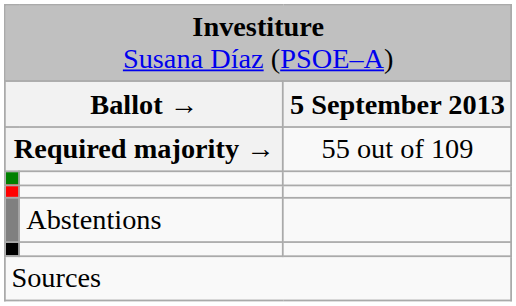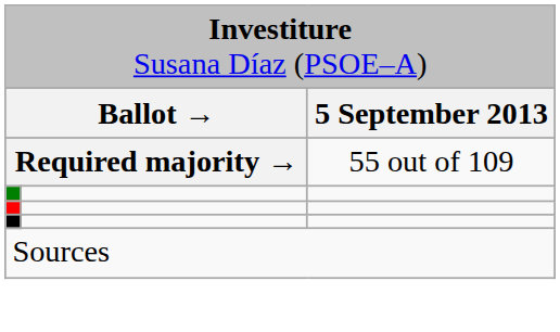- row: Abstentions
